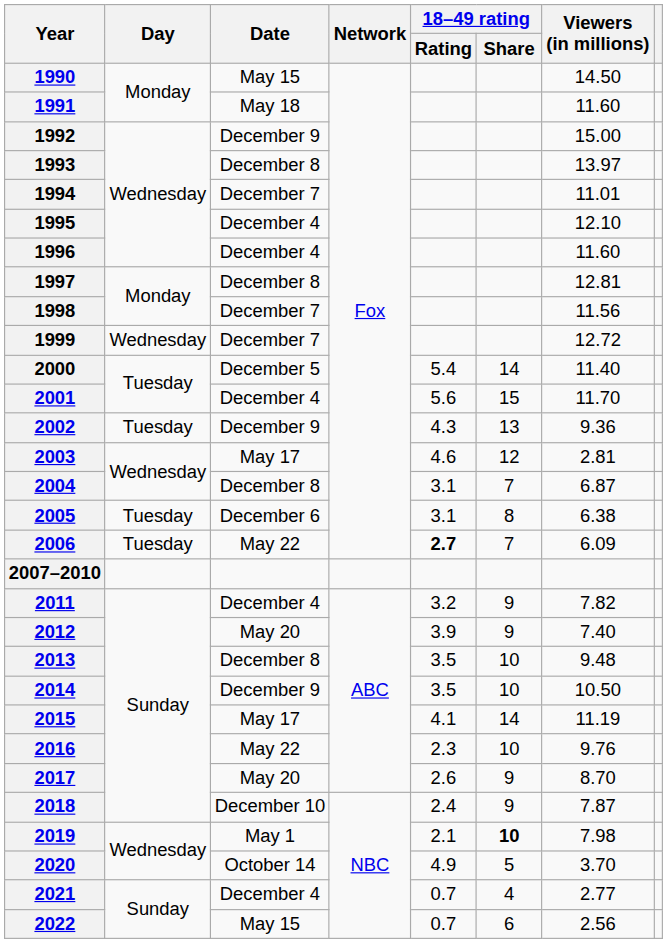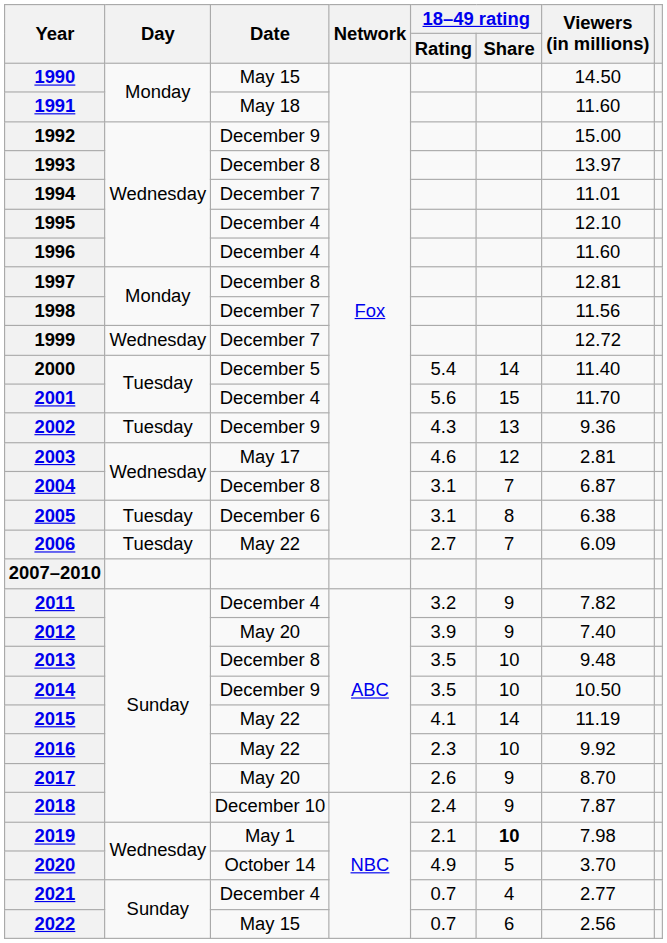2006 | 18–49 rating / Rating: bold -> normal
2015 | Date: May 17 -> May 22
2016 | Viewers (in millions): 9.76 -> 9.92
